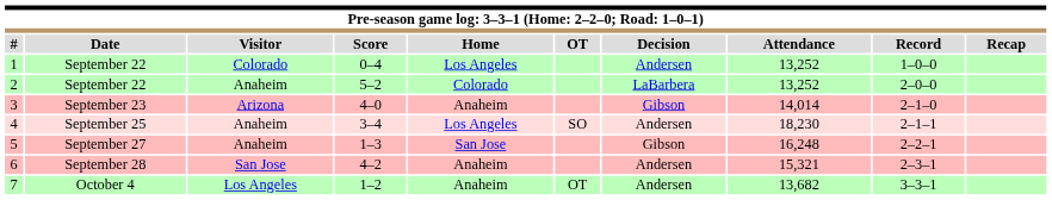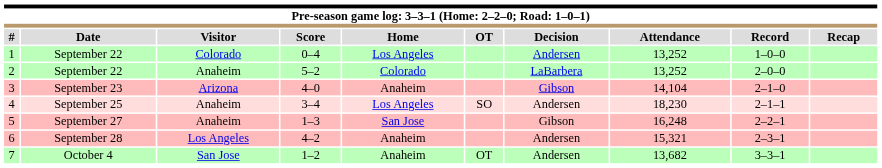3 | Attendance: 14,014 -> 14,104
6 | Visitor: San Jose -> Los Angeles
7 | Visitor: Los Angeles -> San Jose
